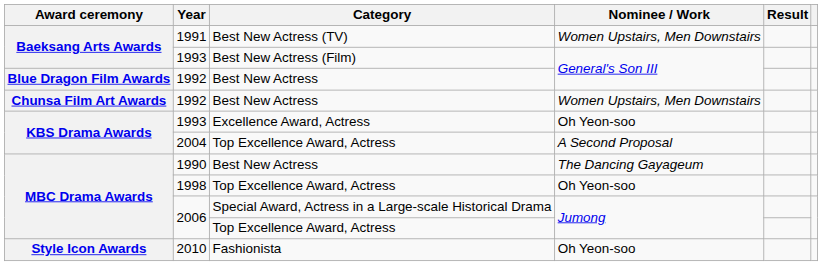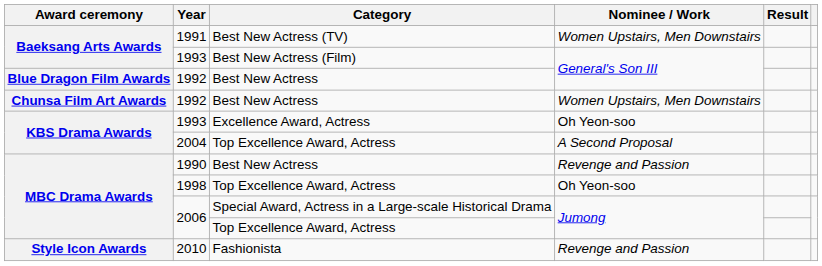1990 | Nominee / Work: The Dancing Gayageum -> Revenge and Passion
2010 | Nominee / Work: Oh Yeon-soo -> Revenge and Passion
